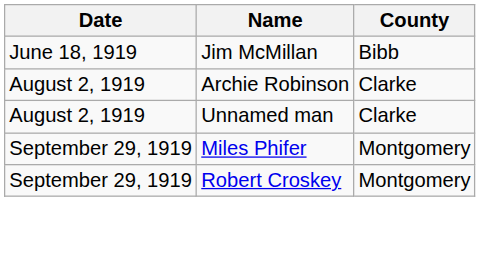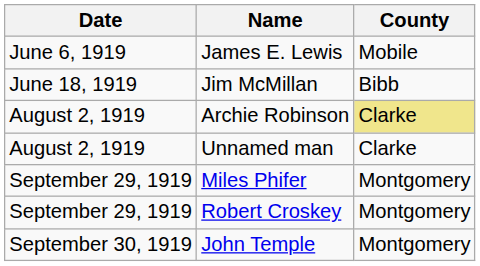+ row: June 6, 1919 | James E. Lewis | Mobile
Archie Robinson | County: no background -> khaki background
+ row: September 30, 1919 | John Temple | Montgomery
